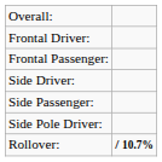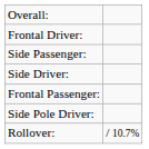rows swapped: Frontal Passenger: <-> Side Passenger:
Rollover: | column 2: bold -> normal
